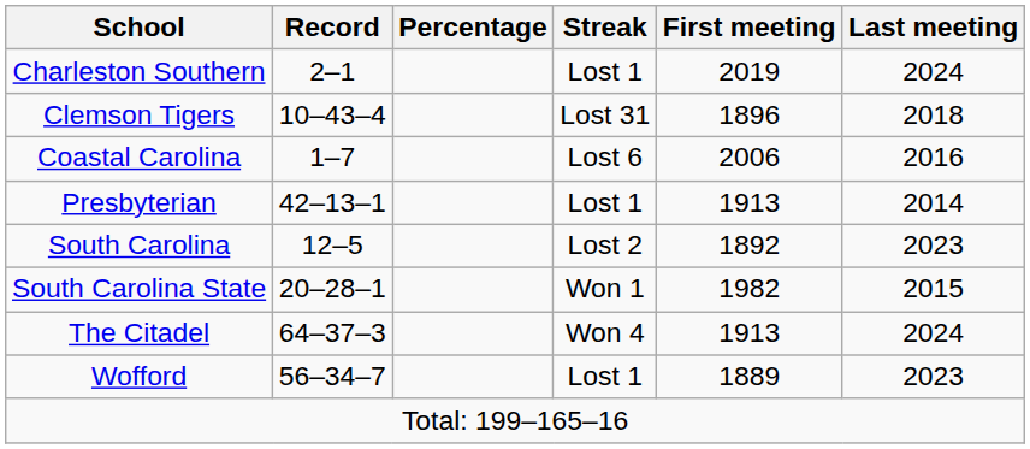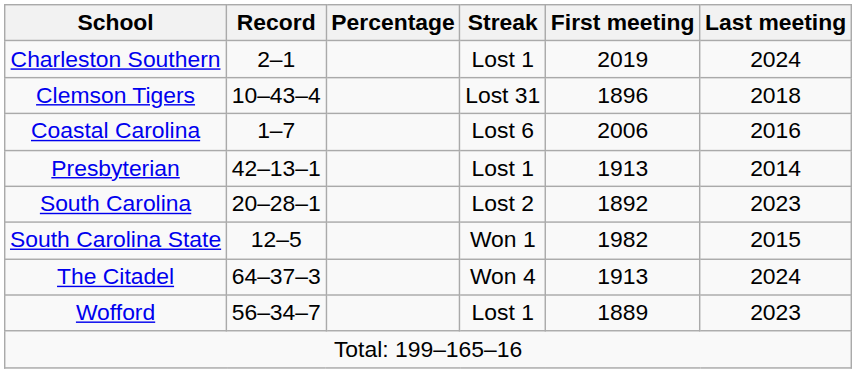South Carolina | Record: 12–5 -> 20–28–1
South Carolina State | Record: 20–28–1 -> 12–5
